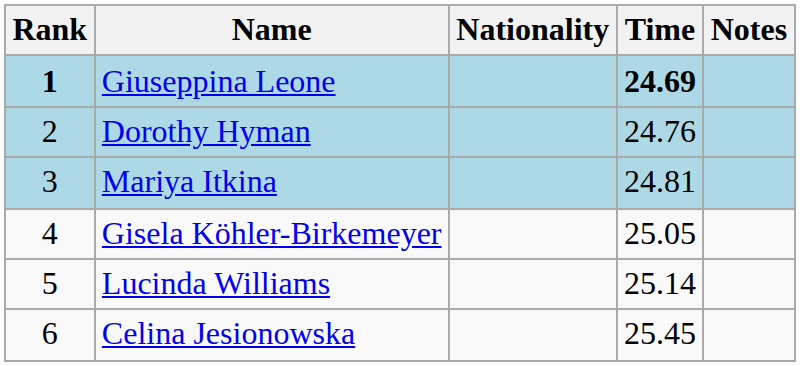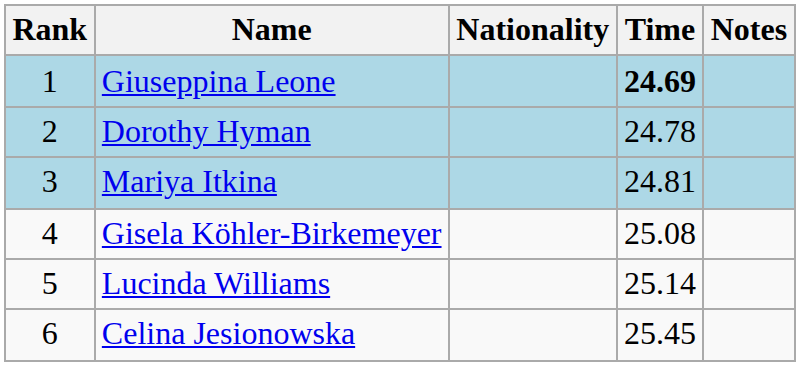Giuseppina Leone | Rank: bold -> normal
Dorothy Hyman | Time: 24.76 -> 24.78
Gisela Köhler-Birkemeyer | Time: 25.05 -> 25.08
